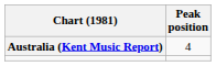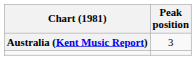Australia (Kent Music Report) | Peak position: 4 -> 3
